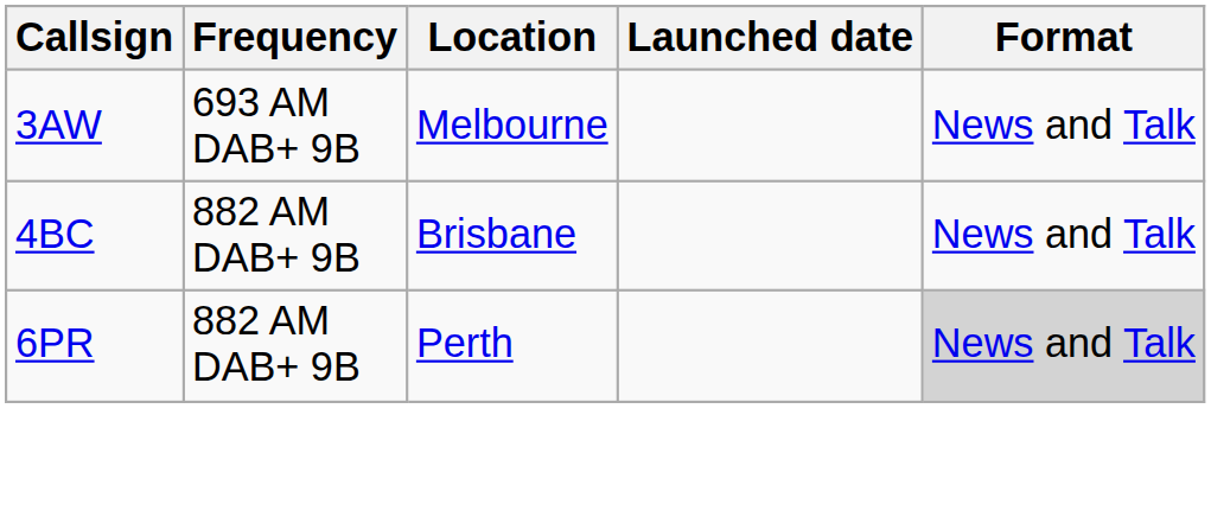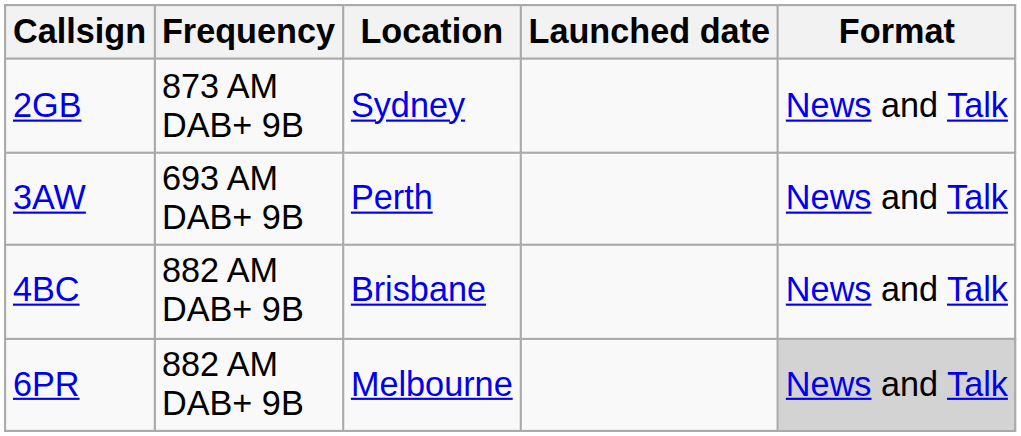+ row: 2GB | 873 AM DAB+ 9B | Sydney | News and Talk
3AW | Location: Melbourne -> Perth
6PR | Location: Perth -> Melbourne
